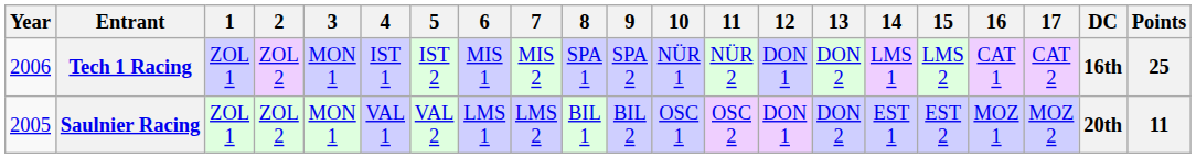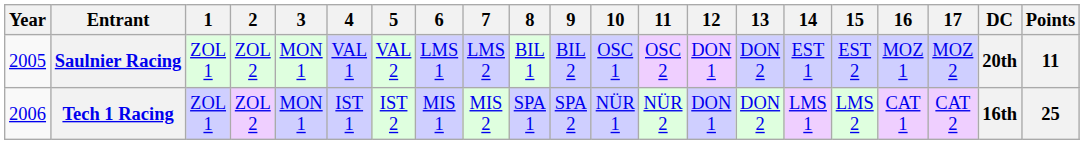rows swapped: Saulnier Racing <-> Tech 1 Racing
